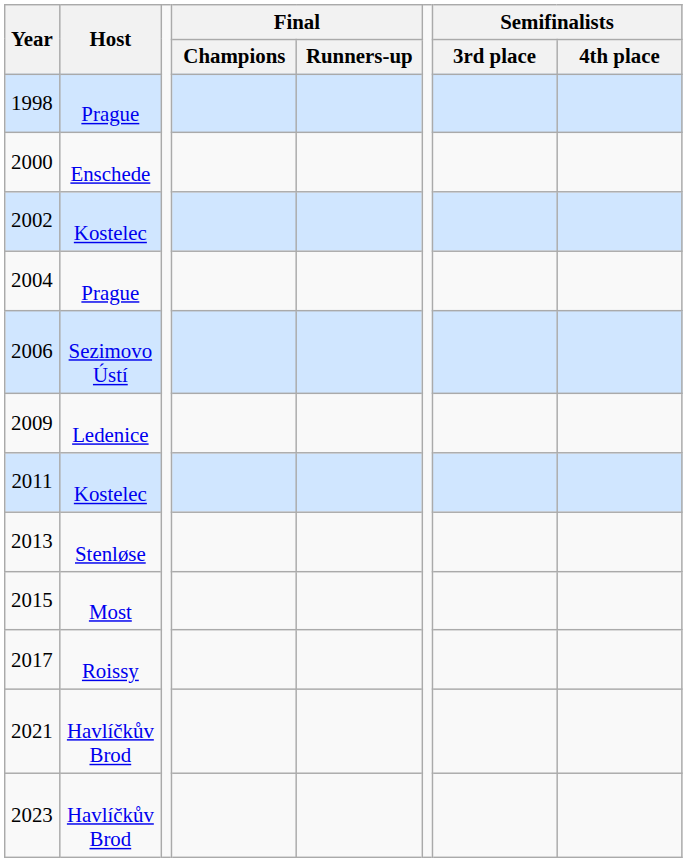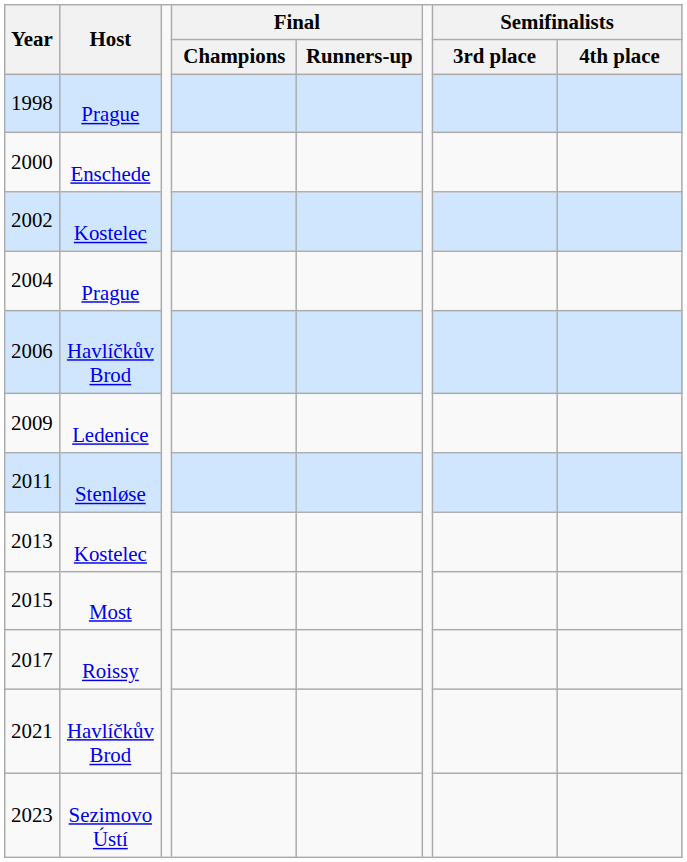2006 | Host: Sezimovo Ústí -> Havlíčkův Brod
2011 | Host: Kostelec -> Stenløse
2013 | Host: Stenløse -> Kostelec
2023 | Host: Havlíčkův Brod -> Sezimovo Ústí
